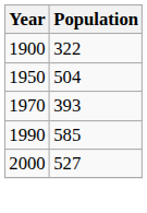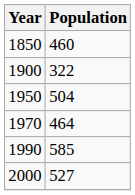+ row: 1850 | 460
1970 | Population: 393 -> 464
